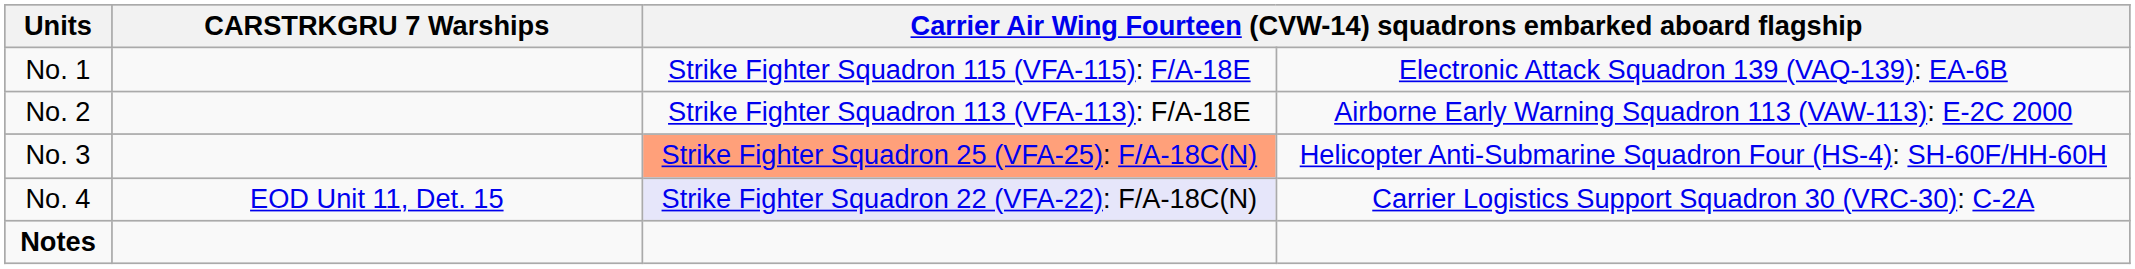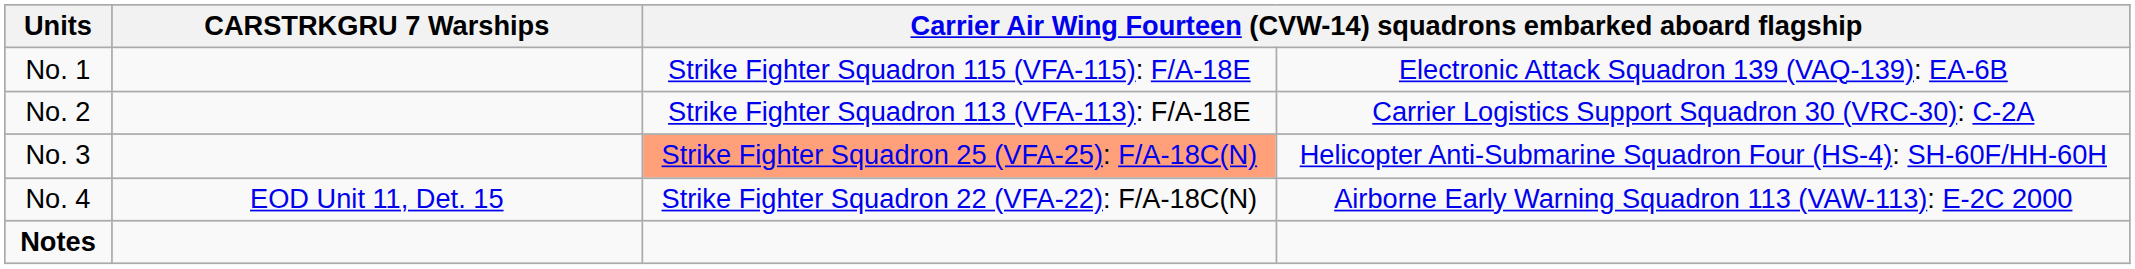No. 2 | column 4: Airborne Early Warning Squadron 113 (VAW-113): E-2C 2000 -> Carrier Logistics Support Squadron 30 (VRC-30): C-2A
No. 4 | column 3: lavender background -> no background
No. 4 | column 4: Carrier Logistics Support Squadron 30 (VRC-30): C-2A -> Airborne Early Warning Squadron 113 (VAW-113): E-2C 2000
